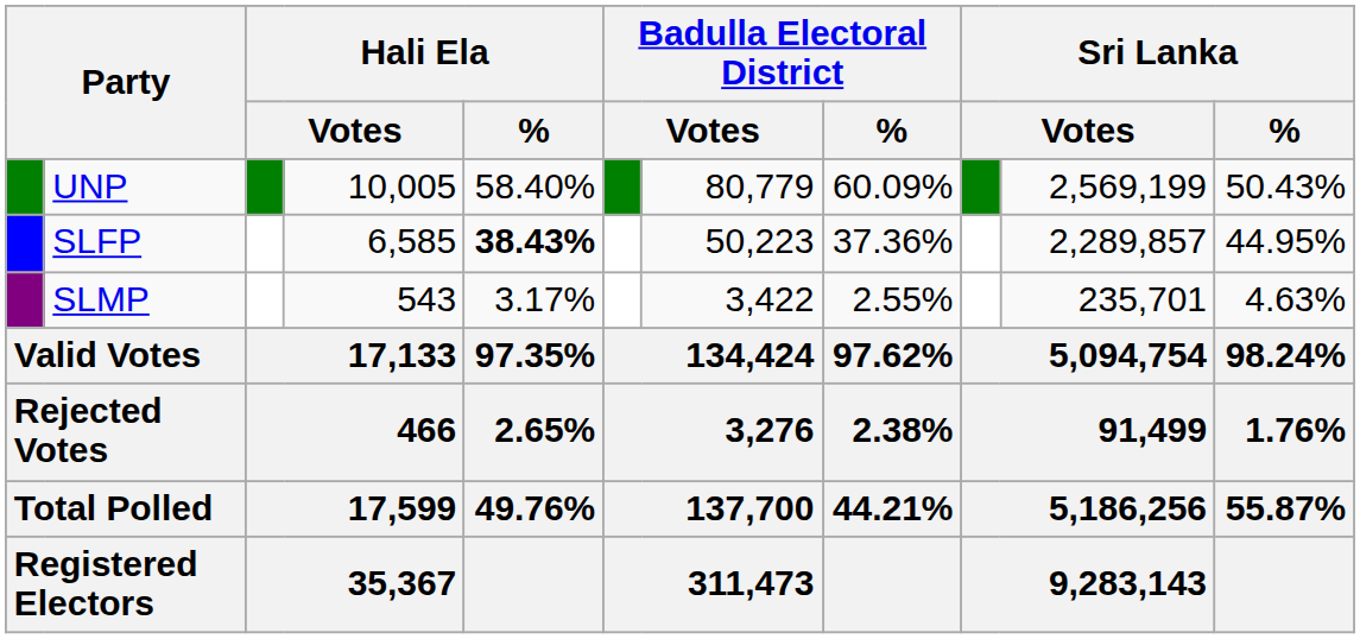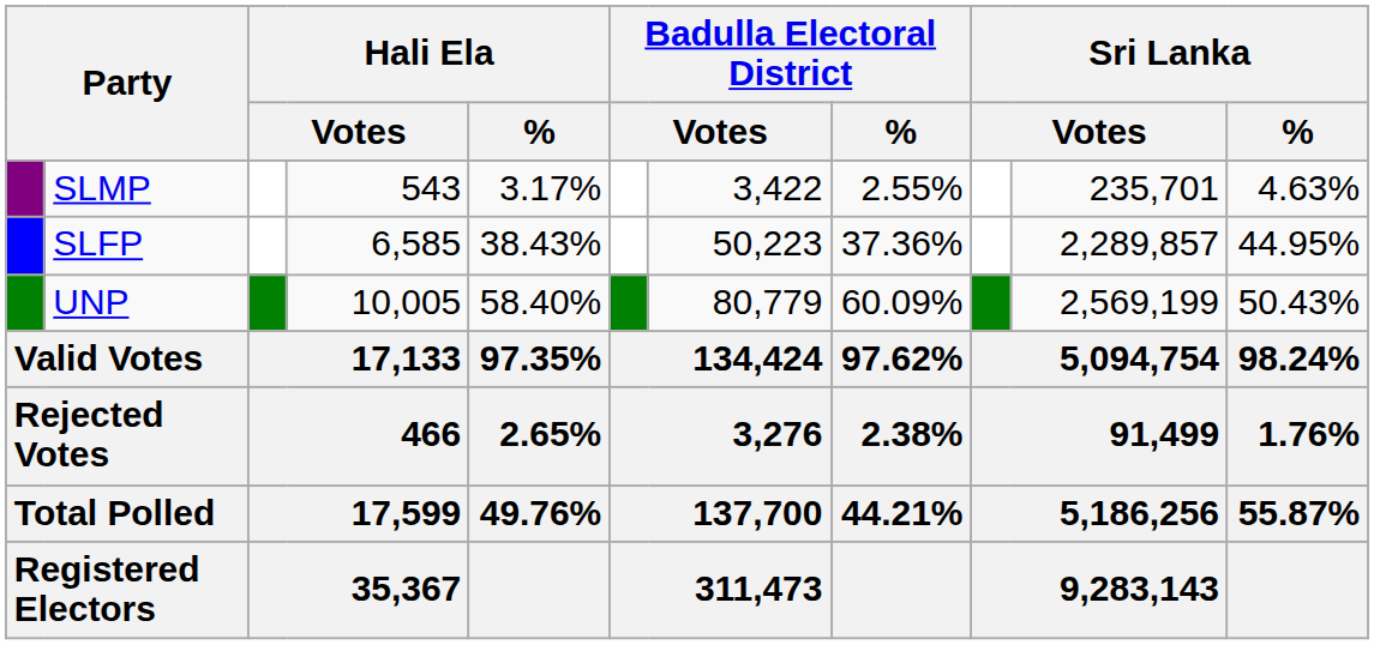rows swapped: UNP <-> SLMP
SLFP | Hali Ela / %: bold -> normal
